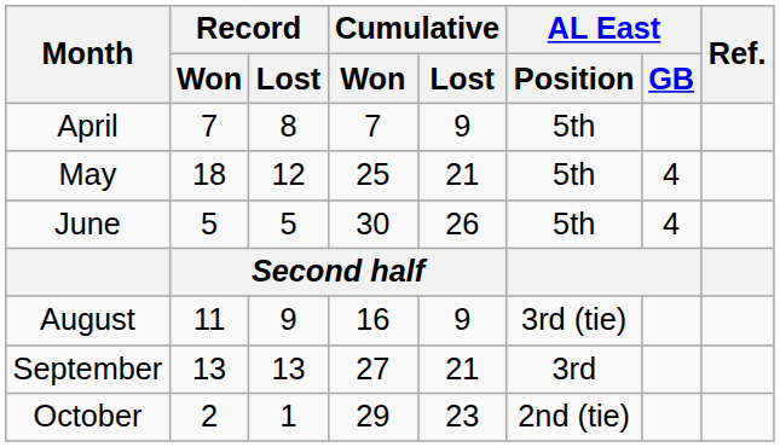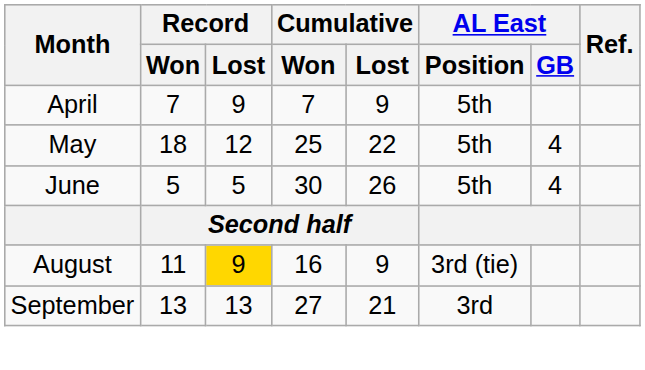April | Record / Lost: 8 -> 9
May | Cumulative / Lost: 21 -> 22
August | Record / Lost: no background -> gold background
- row: October | 2 | 1 | 29 | 23 | 2nd (tie)
